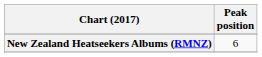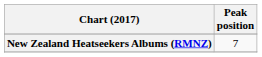New Zealand Heatseekers Albums (RMNZ) | Peak position: 6 -> 7
